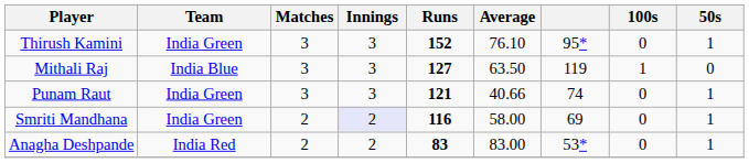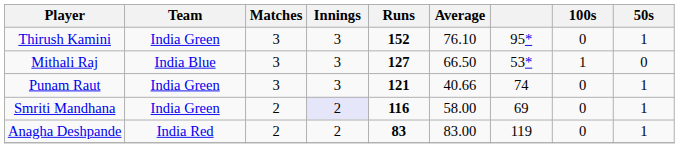Mithali Raj | Average: 63.50 -> 66.50
Mithali Raj | column 7: 119 -> 53*
Anagha Deshpande | column 7: 53* -> 119
